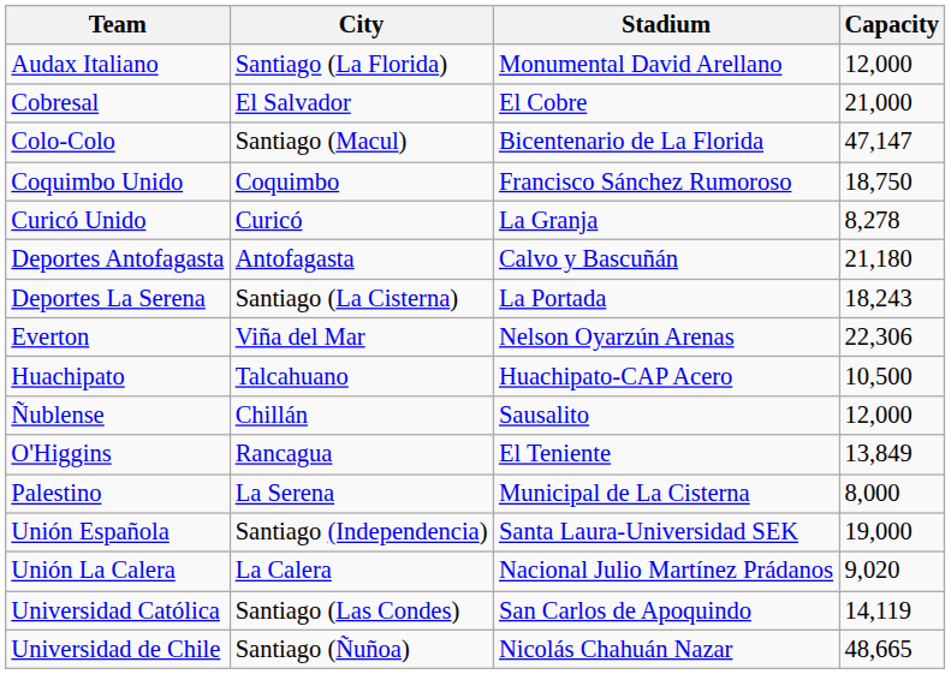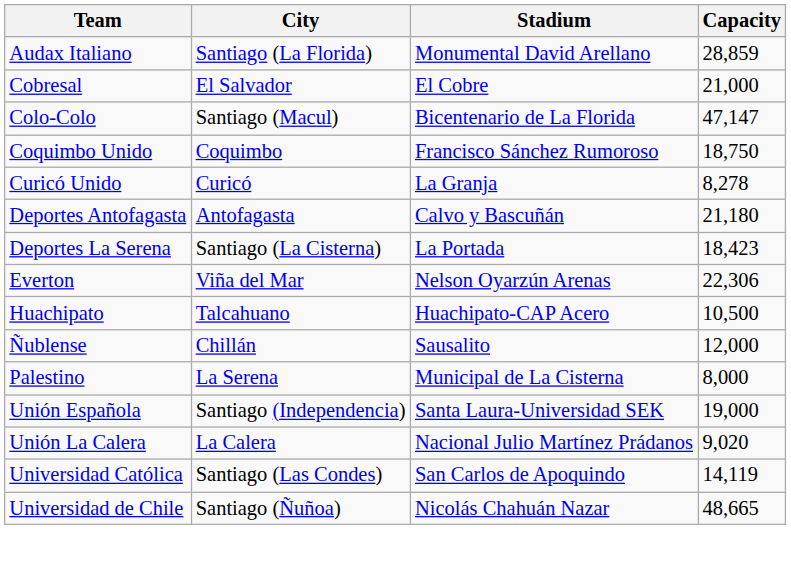Audax Italiano | Capacity: 12,000 -> 28,859
Deportes La Serena | Capacity: 18,243 -> 18,423
- row: O'Higgins | Rancagua | El Teniente | 13,849
